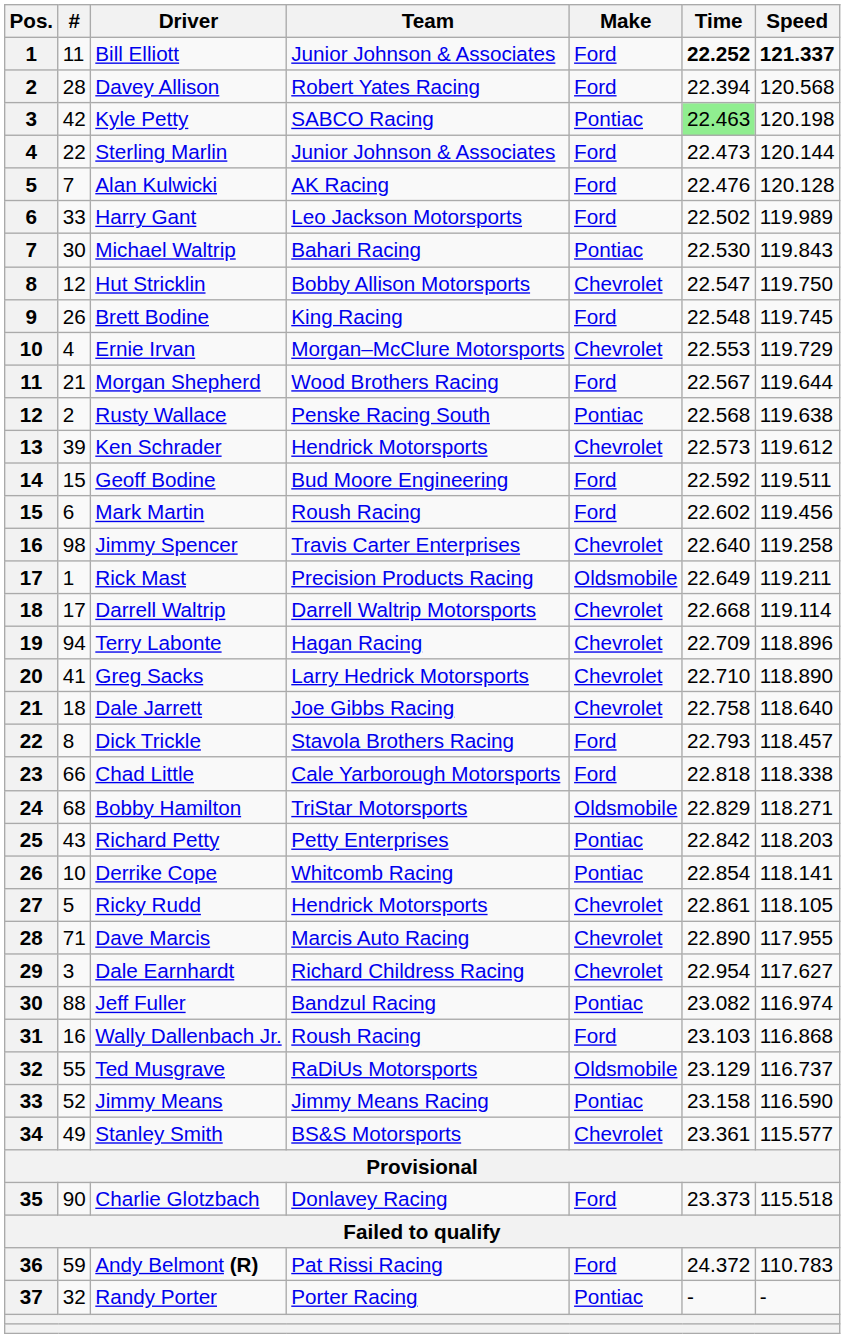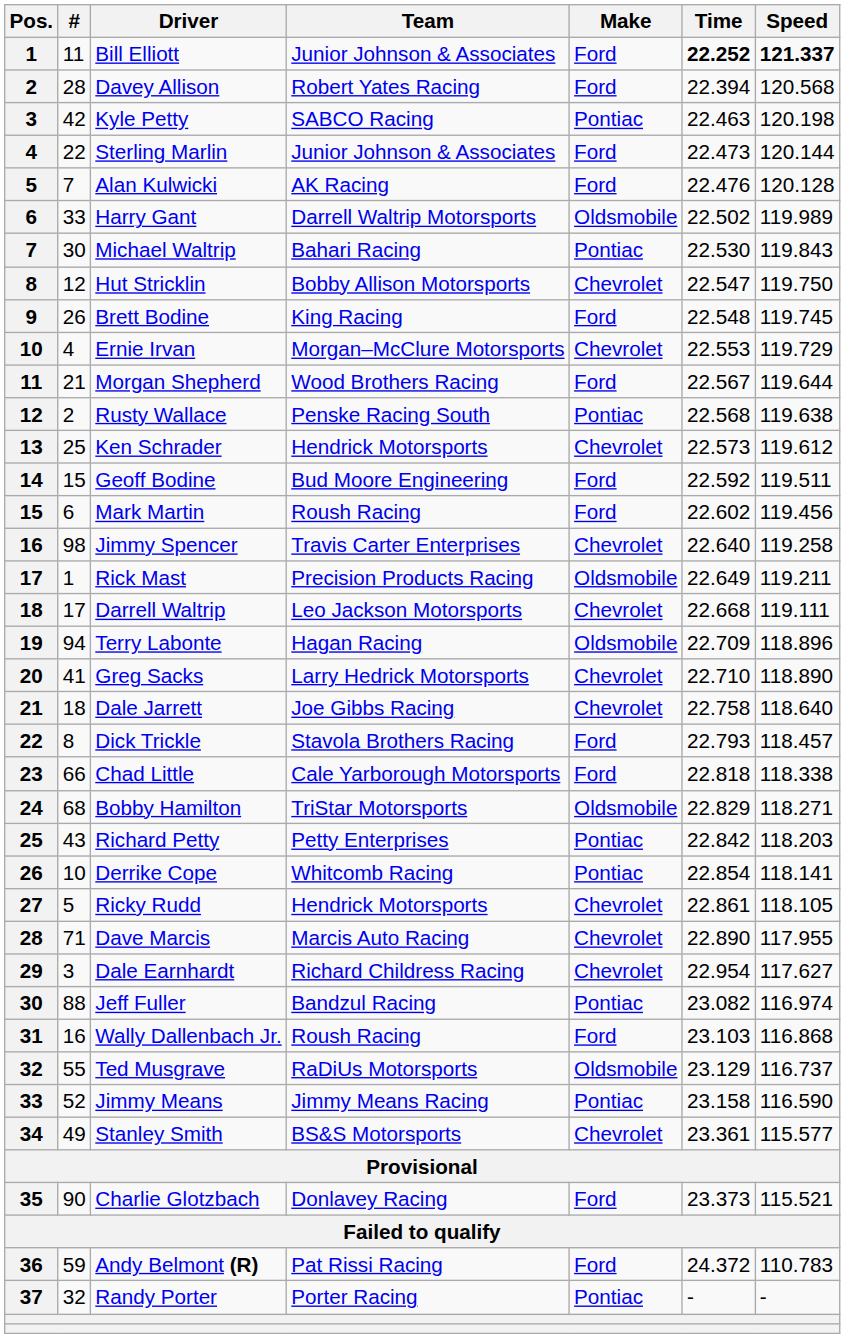Kyle Petty | Time: lightgreen background -> no background
Harry Gant | Team: Leo Jackson Motorsports -> Darrell Waltrip Motorsports
Harry Gant | Make: Ford -> Oldsmobile
Ken Schrader | #: 39 -> 25
Darrell Waltrip | Team: Darrell Waltrip Motorsports -> Leo Jackson Motorsports
Darrell Waltrip | Speed: 119.114 -> 119.111
Terry Labonte | Make: Chevrolet -> Oldsmobile
Charlie Glotzbach | Speed: 115.518 -> 115.521
